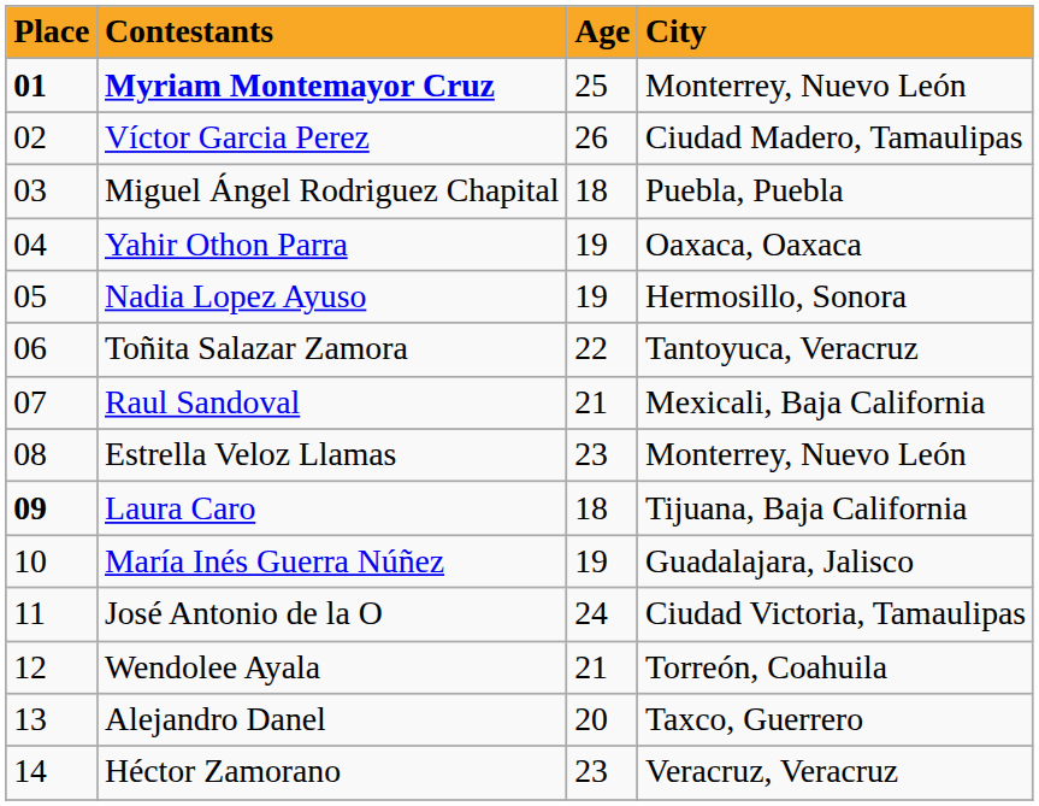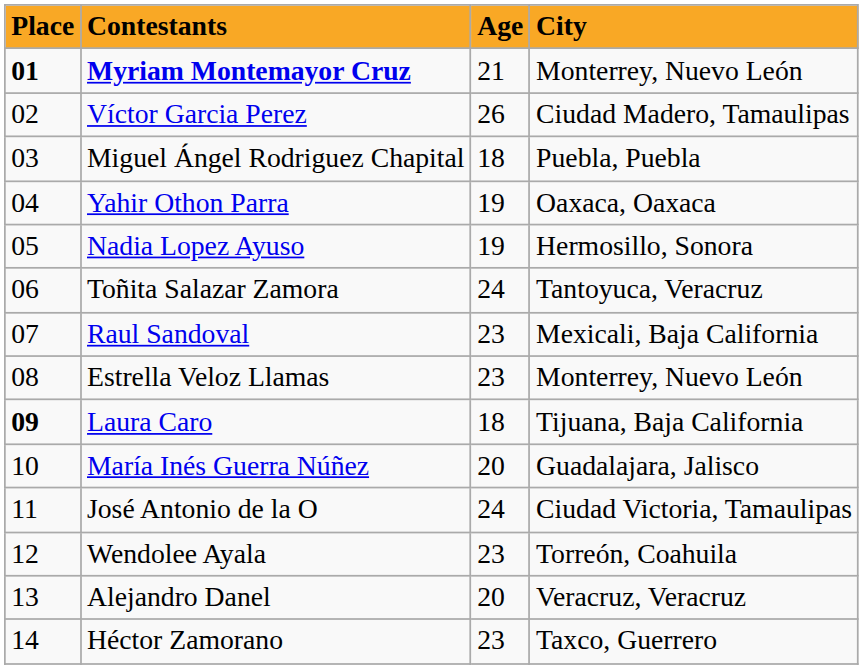Myriam Montemayor Cruz | Age: 25 -> 21
Toñita Salazar Zamora | Age: 22 -> 24
Raul Sandoval | Age: 21 -> 23
María Inés Guerra Núñez | Age: 19 -> 20
Wendolee Ayala | Age: 21 -> 23
Alejandro Danel | City: Taxco, Guerrero -> Veracruz, Veracruz
Héctor Zamorano | City: Veracruz, Veracruz -> Taxco, Guerrero
